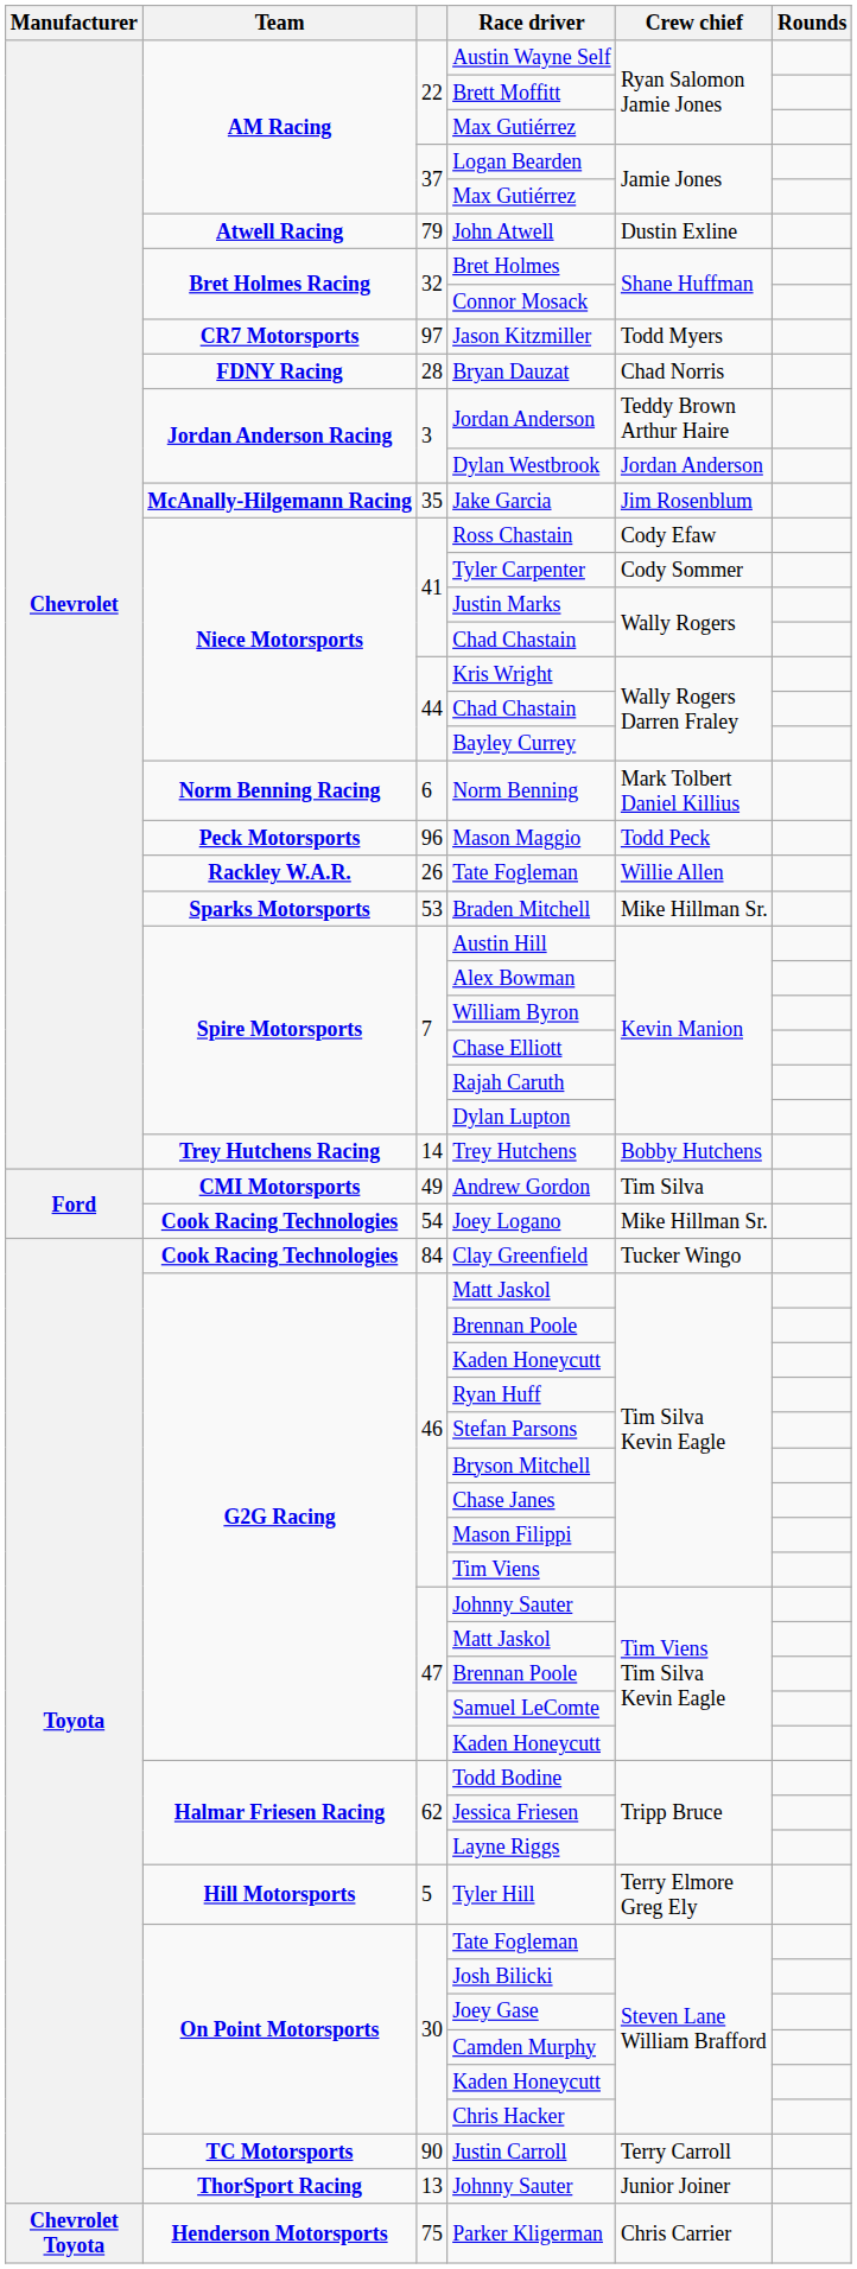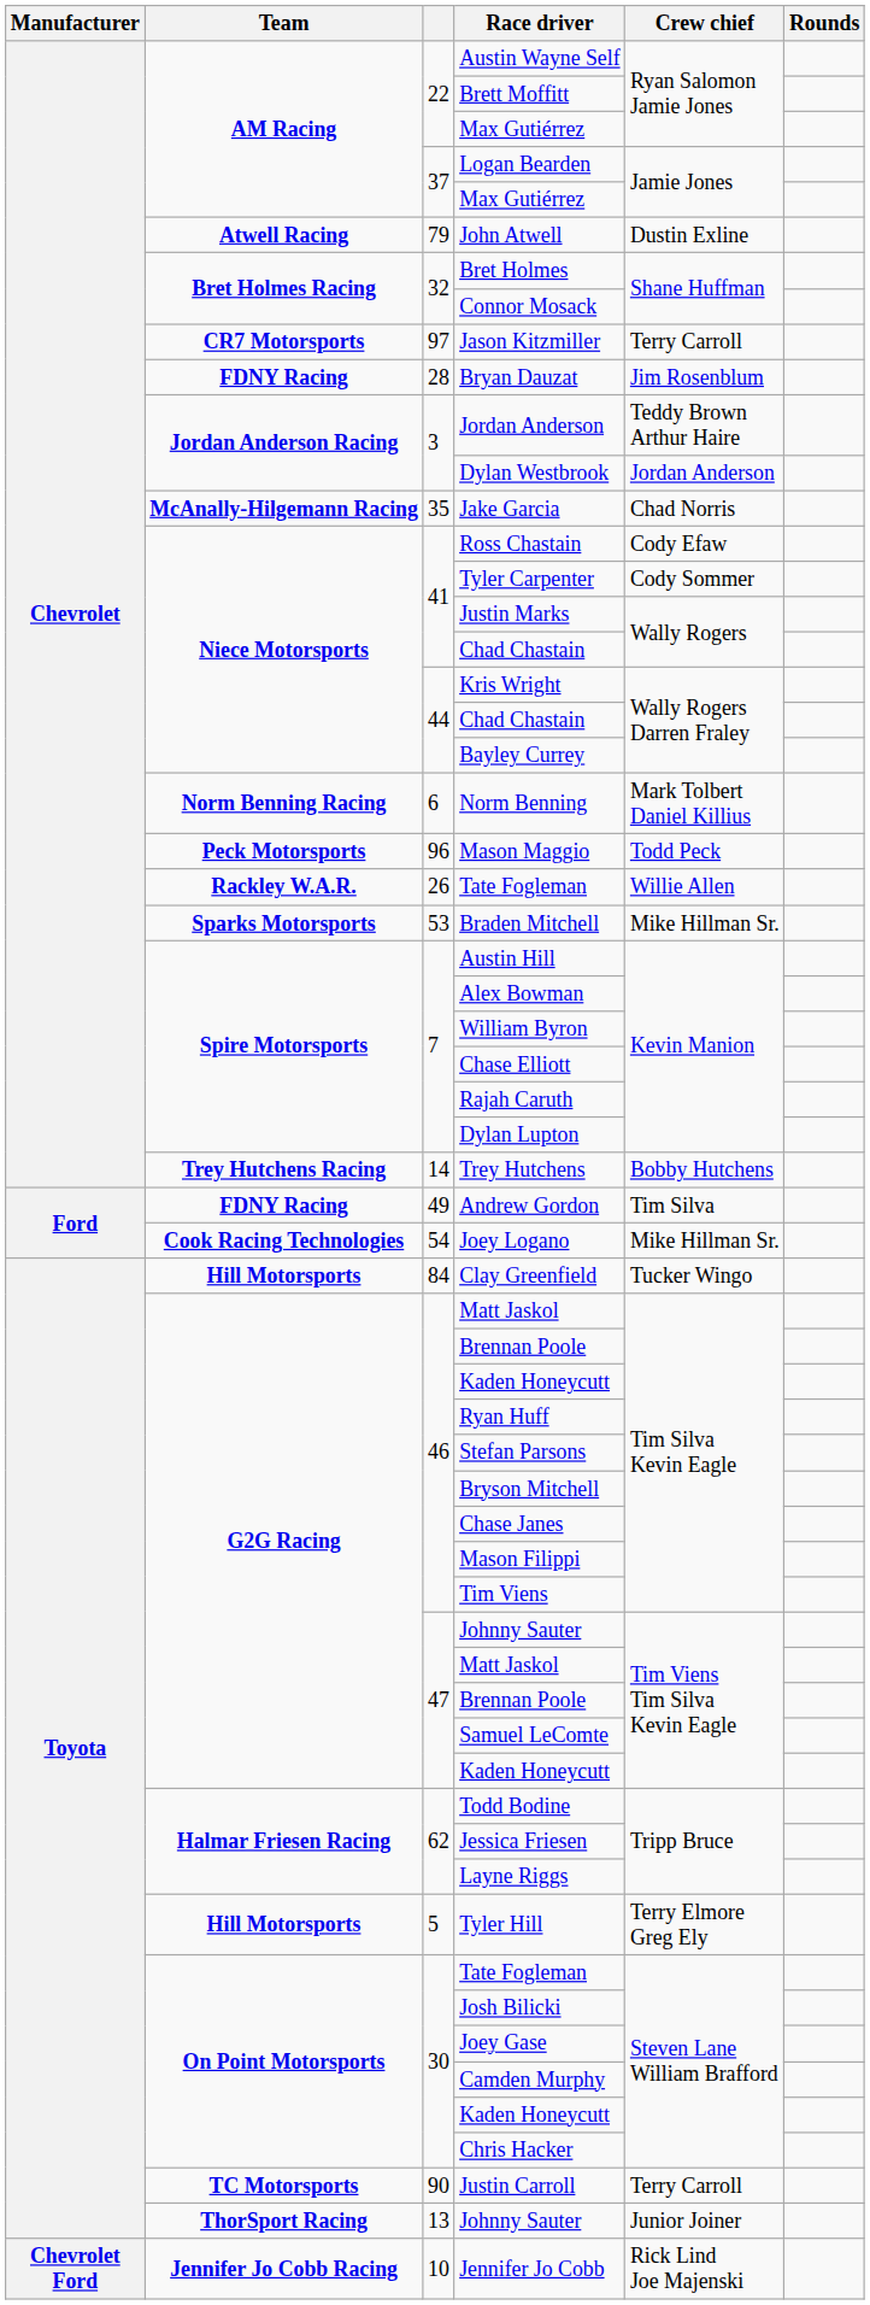Jason Kitzmiller | Crew chief: Todd Myers -> Terry Carroll
Bryan Dauzat | Crew chief: Chad Norris -> Jim Rosenblum
Jake Garcia | Crew chief: Jim Rosenblum -> Chad Norris
Andrew Gordon | Team: CMI Motorsports -> FDNY Racing
Clay Greenfield | Team: Cook Racing Technologies -> Hill Motorsports
- row: Chevrolet Toyota | Henderson Motorsports | 75 | Parker Kligerman | Chris Carrier
+ row: Chevrolet Ford | Jennifer Jo Cobb Racing | 10 | Jennifer Jo Cobb | Rick Lind Joe Majenski
